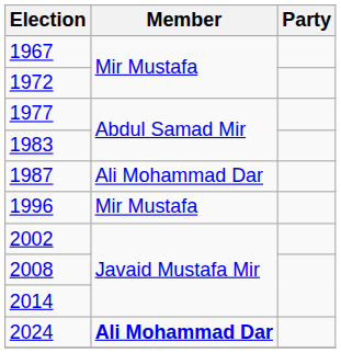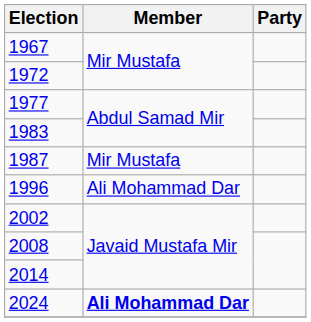1987 | Member: Ali Mohammad Dar -> Mir Mustafa
1996 | Member: Mir Mustafa -> Ali Mohammad Dar
